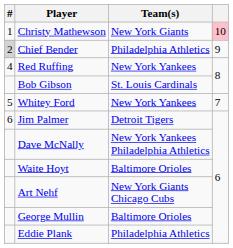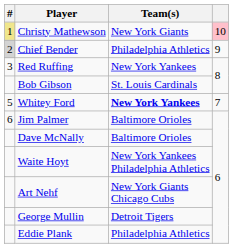Christy Mathewson | #: no background -> khaki background
Red Ruffing | #: 4 -> 3
Whitey Ford | Team(s): normal -> bold
Jim Palmer | Team(s): Detroit Tigers -> Baltimore Orioles
Dave McNally | Team(s): New York Yankees Philadelphia Athletics -> Baltimore Orioles
Waite Hoyt | Team(s): Baltimore Orioles -> New York Yankees Philadelphia Athletics
George Mullin | Team(s): Baltimore Orioles -> Detroit Tigers
